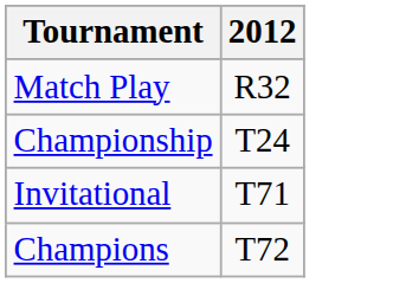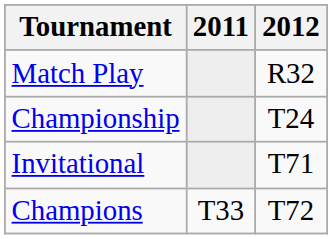+ column: 2011 | T33
